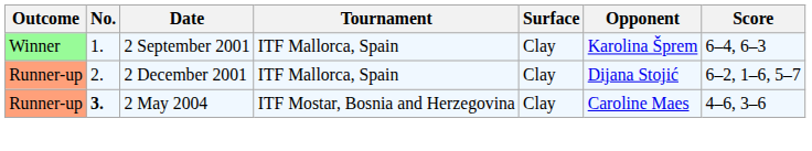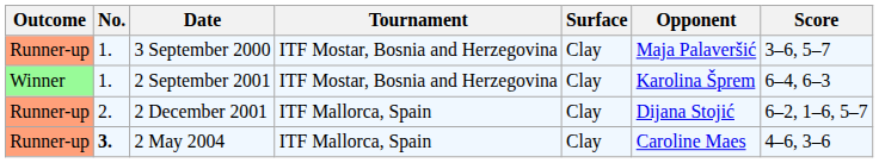+ row: Runner-up | 1. | 3 September 2000 | ITF Mostar, Bosnia and Herzegovina | Clay | Maja Palaveršić | 3–6, 5–7
2 September 2001 | Tournament: ITF Mallorca, Spain -> ITF Mostar, Bosnia and Herzegovina
2 May 2004 | Tournament: ITF Mostar, Bosnia and Herzegovina -> ITF Mallorca, Spain
